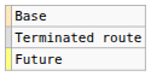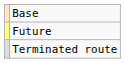rows swapped: Future <-> Terminated route
